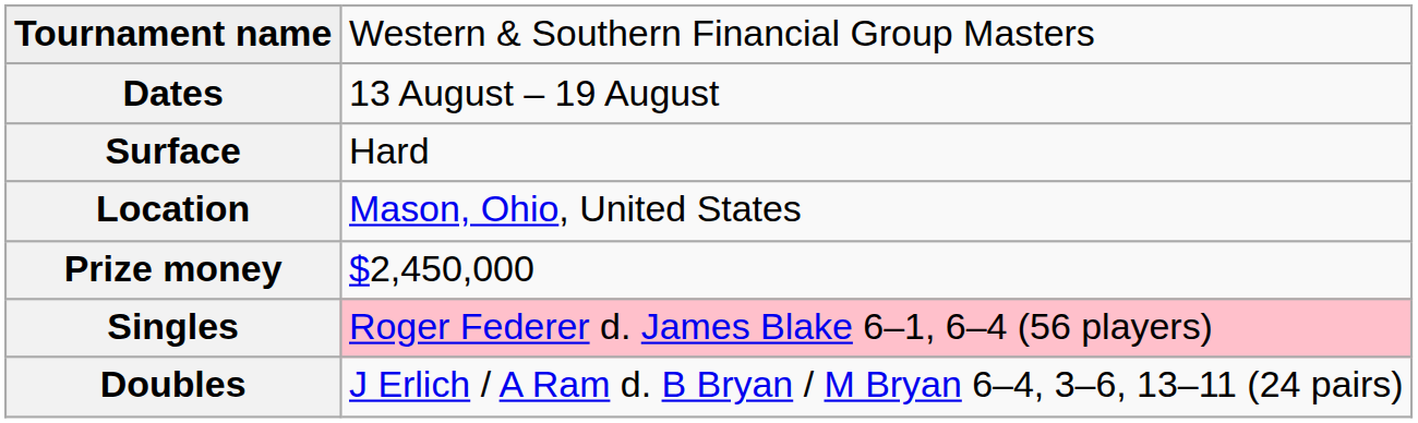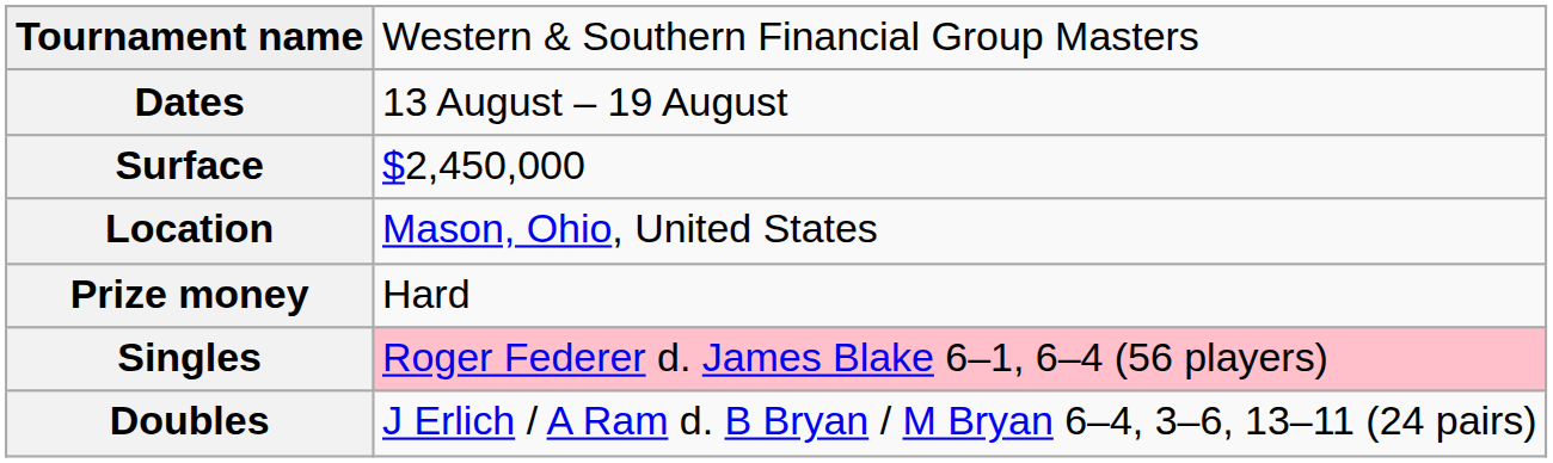Surface | column 2: Hard -> $2,450,000
Prize money | column 2: $2,450,000 -> Hard
